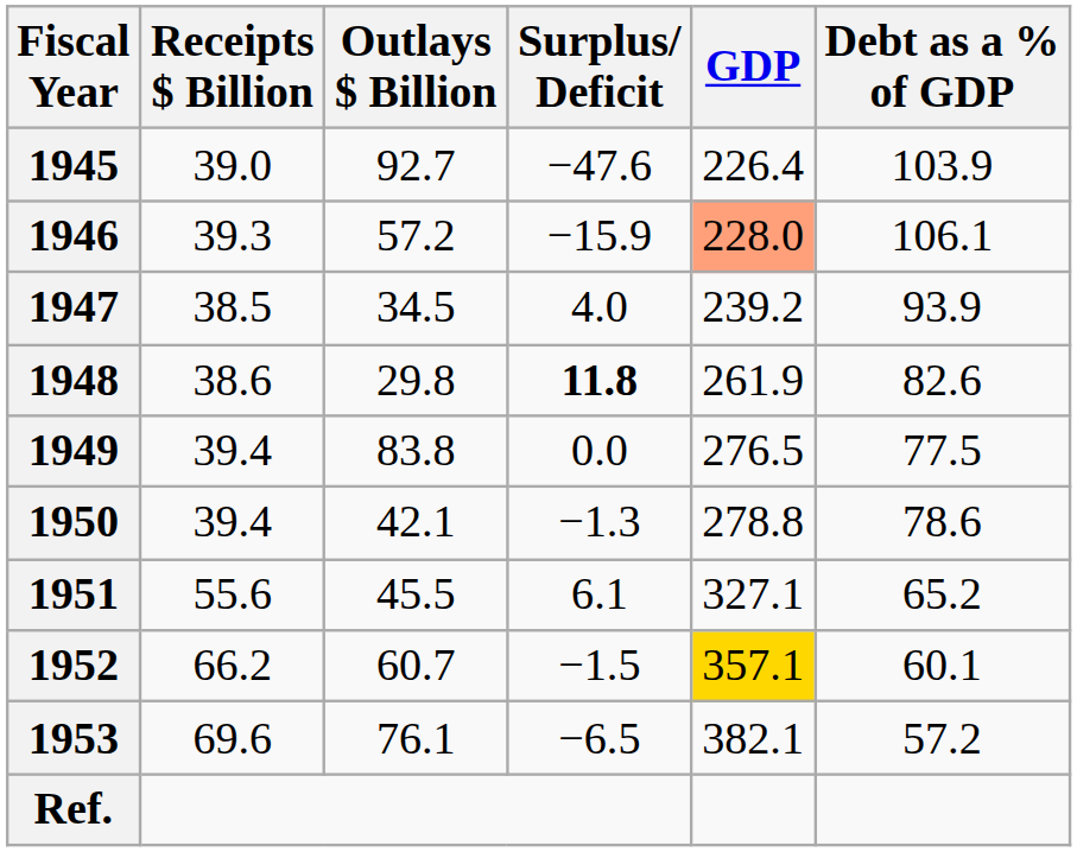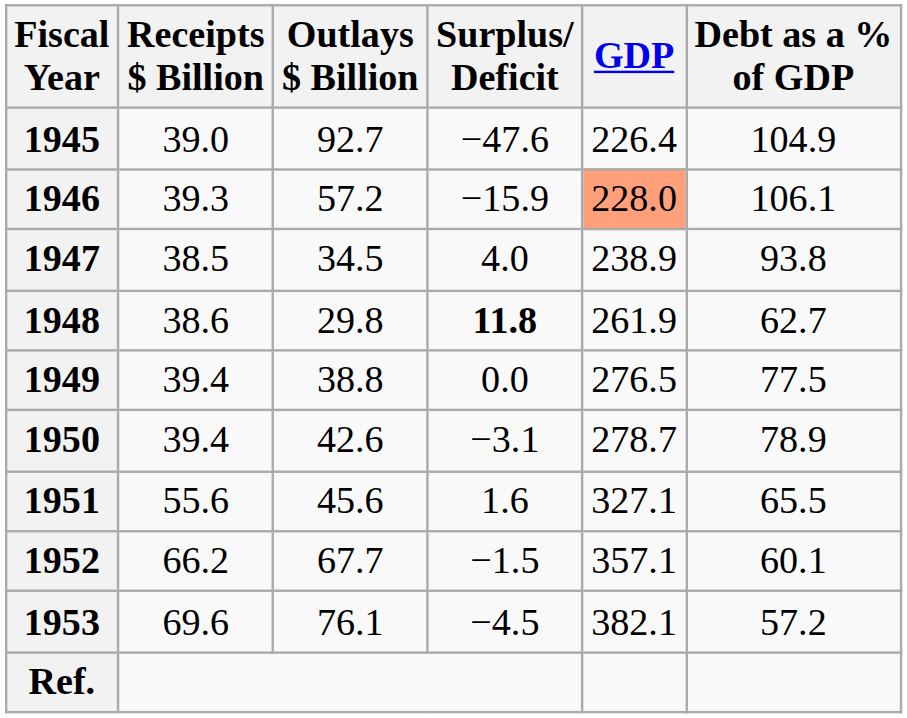1945 | Debt as a % of GDP: 103.9 -> 104.9
1947 | GDP: 239.2 -> 238.9
1947 | Debt as a % of GDP: 93.9 -> 93.8
1948 | Debt as a % of GDP: 82.6 -> 62.7
1949 | Outlays $ Billion: 83.8 -> 38.8
1950 | Outlays $ Billion: 42.1 -> 42.6
1950 | Surplus/ Deficit: −1.3 -> −3.1
1950 | GDP: 278.8 -> 278.7
1950 | Debt as a % of GDP: 78.6 -> 78.9
1951 | Outlays $ Billion: 45.5 -> 45.6
1951 | Surplus/ Deficit: 6.1 -> 1.6
1951 | Debt as a % of GDP: 65.2 -> 65.5
1952 | Outlays $ Billion: 60.7 -> 67.7
1952 | GDP: gold background -> no background
1953 | Surplus/ Deficit: −6.5 -> −4.5
